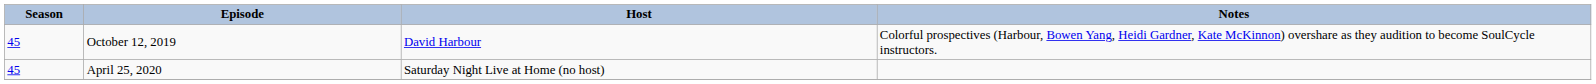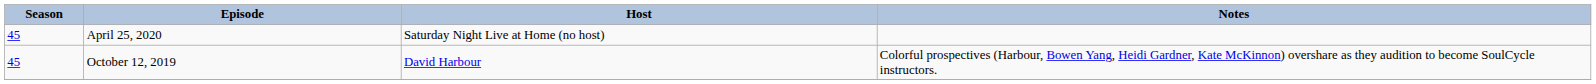rows swapped: October 12, 2019 <-> April 25, 2020
